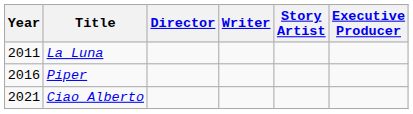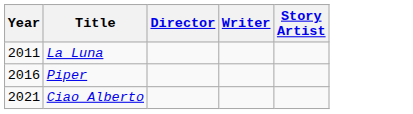- column: Executive Producer
